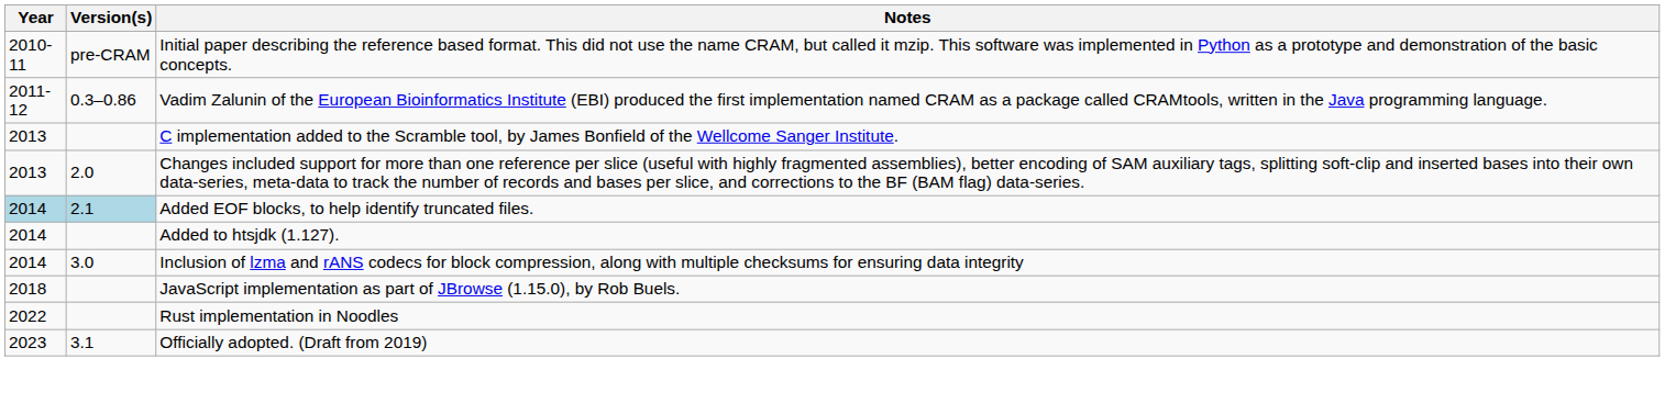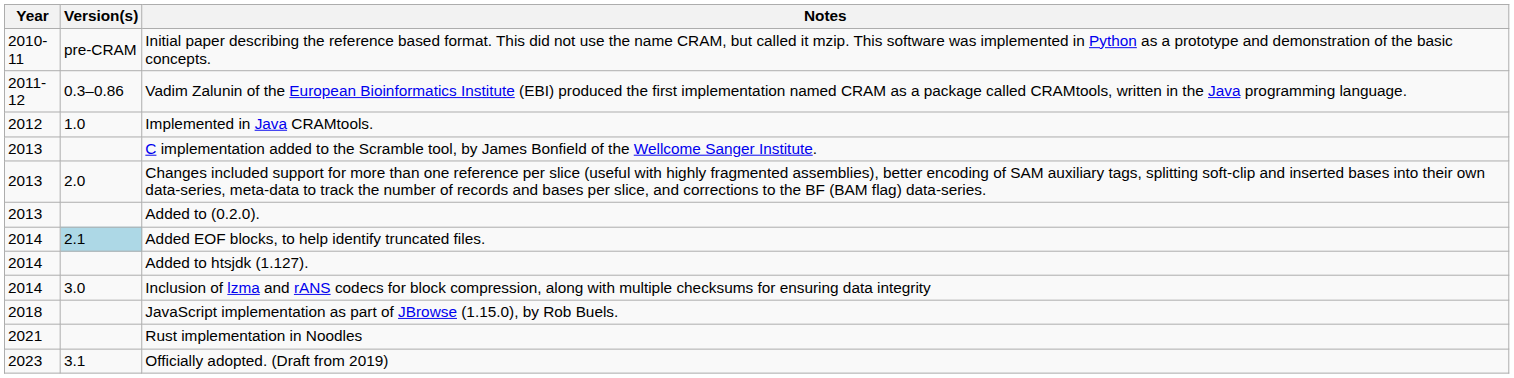+ row: 2012 | 1.0 | Implemented in Java CRAMtools.
+ row: 2013 | Added to (0.2.0).
Added EOF blocks, to help identify truncated files. | Year: lightblue background -> no background
Rust implementation in Noodles | Year: 2022 -> 2021
